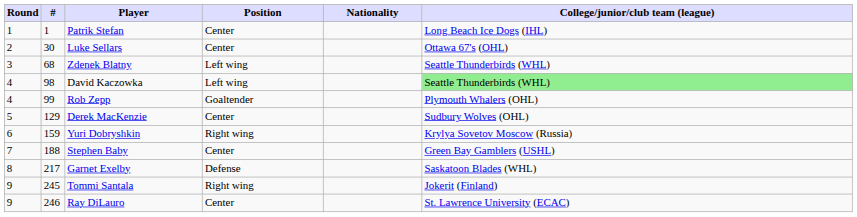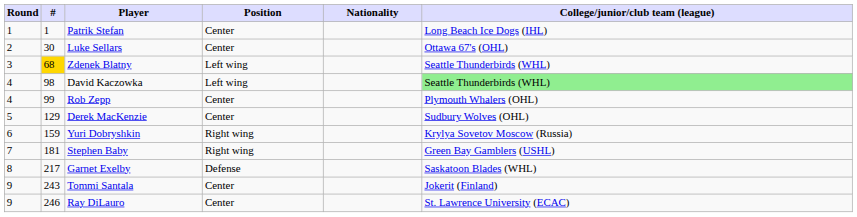Zdenek Blatny | #: no background -> gold background
Rob Zepp | Position: Goaltender -> Center
Stephen Baby | #: 188 -> 181
Stephen Baby | Position: Center -> Right wing
Tommi Santala | #: 245 -> 243
Tommi Santala | Position: Right wing -> Center
